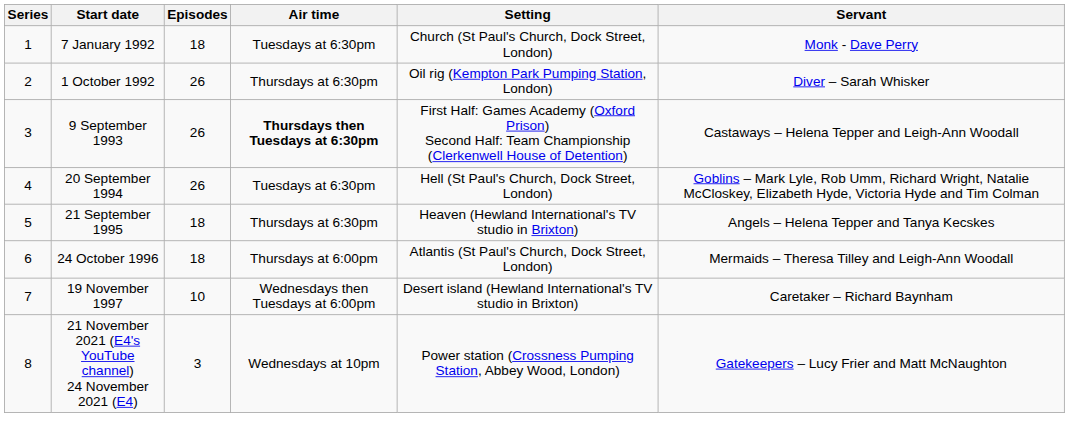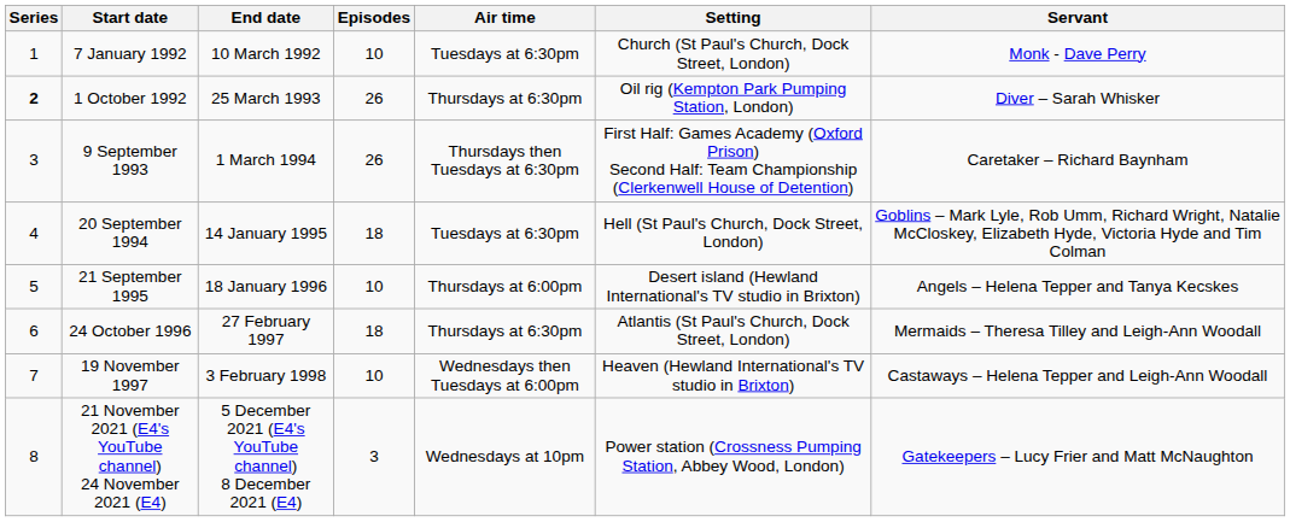+ column: End date | 10 March 1992 | 25 March 1993 | 1 March 1994 | 14 January 1995 | 18 January 1996 | 27 February 1997 | 3 February 1998 | 5 December 2021 (E4's YouTube channel) 8 December 2021 (E4)
7 January 1992 | Episodes: 18 -> 10
1 October 1992 | Series: normal -> bold
9 September 1993 | Air time: bold -> normal
9 September 1993 | Servant: Castaways – Helena Tepper and Leigh-Ann Woodall -> Caretaker – Richard Baynham
20 September 1994 | Episodes: 26 -> 18
21 September 1995 | Episodes: 18 -> 10
21 September 1995 | Air time: Thursdays at 6:30pm -> Thursdays at 6:00pm
21 September 1995 | Setting: Heaven (Hewland International's TV studio in Brixton) -> Desert island (Hewland International's TV studio in Brixton)
24 October 1996 | Air time: Thursdays at 6:00pm -> Thursdays at 6:30pm
19 November 1997 | Setting: Desert island (Hewland International's TV studio in Brixton) -> Heaven (Hewland International's TV studio in Brixton)
19 November 1997 | Servant: Caretaker – Richard Baynham -> Castaways – Helena Tepper and Leigh-Ann Woodall
